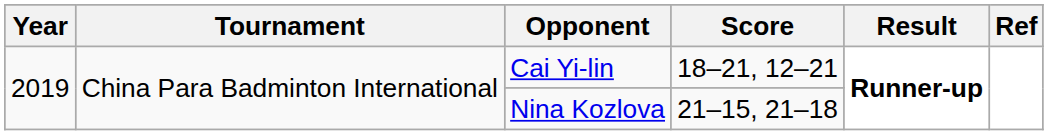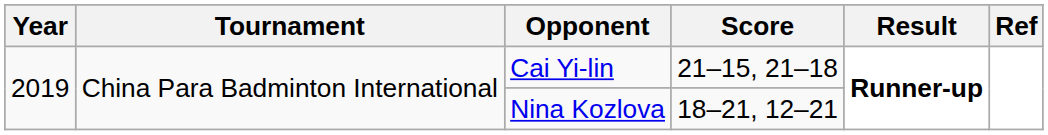Cai Yi-lin | Score: 18–21, 12–21 -> 21–15, 21–18
Nina Kozlova | Score: 21–15, 21–18 -> 18–21, 12–21
